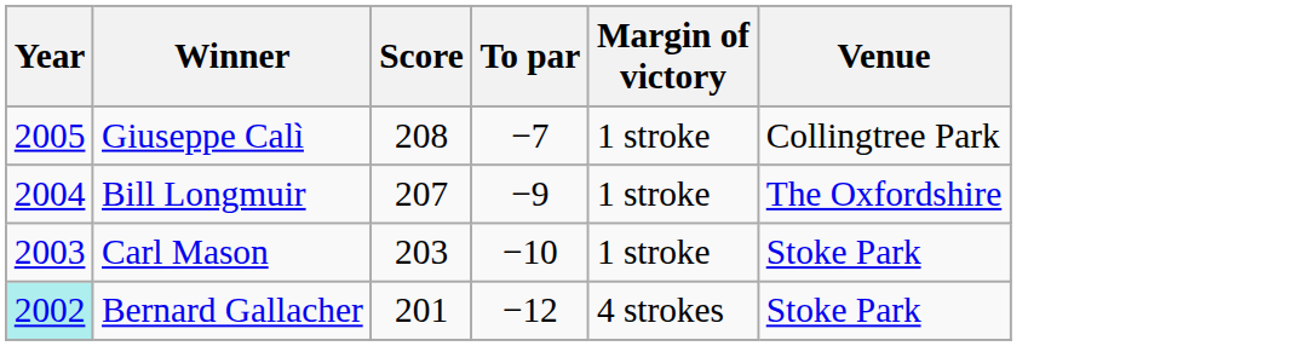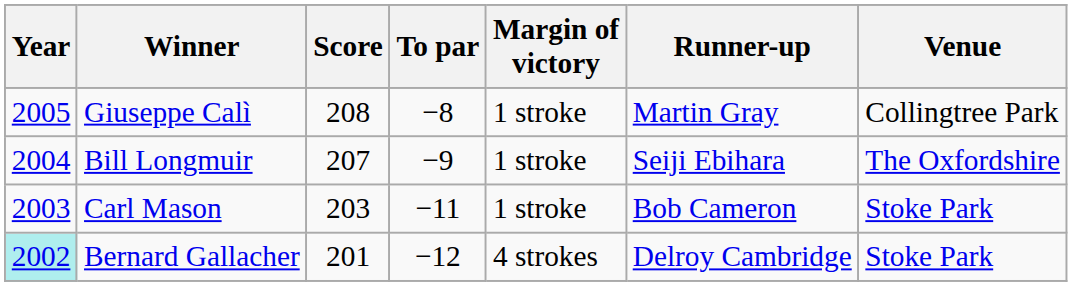+ column: Runner-up | Martin Gray | Seiji Ebihara | Bob Cameron | Delroy Cambridge
Giuseppe Calì | To par: −7 -> −8
Carl Mason | To par: −10 -> −11
